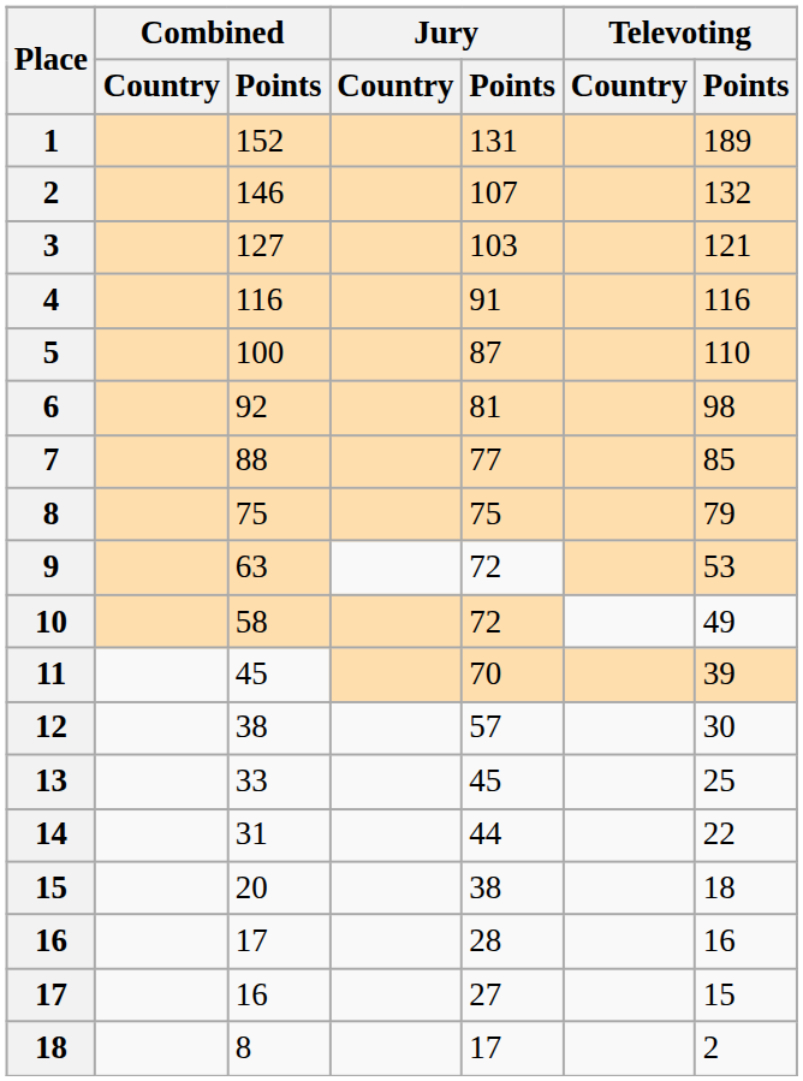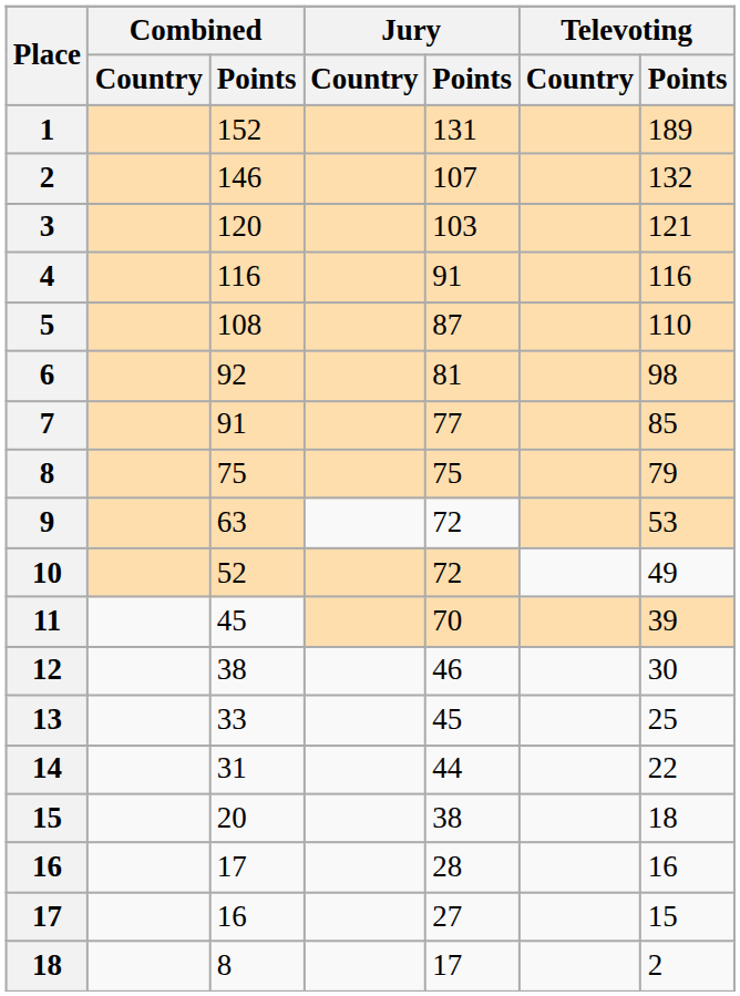3 | Combined / Points: 127 -> 120
5 | Combined / Points: 100 -> 108
7 | Combined / Points: 88 -> 91
10 | Combined / Points: 58 -> 52
12 | Jury / Points: 57 -> 46
